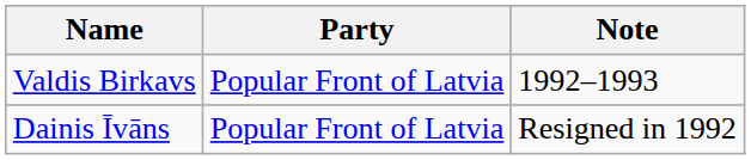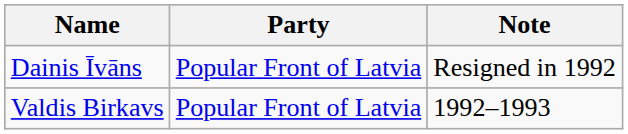rows swapped: Dainis Īvāns <-> Valdis Birkavs
